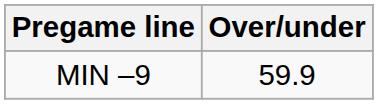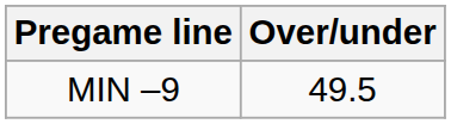MIN –9 | Over/under: 59.9 -> 49.5
